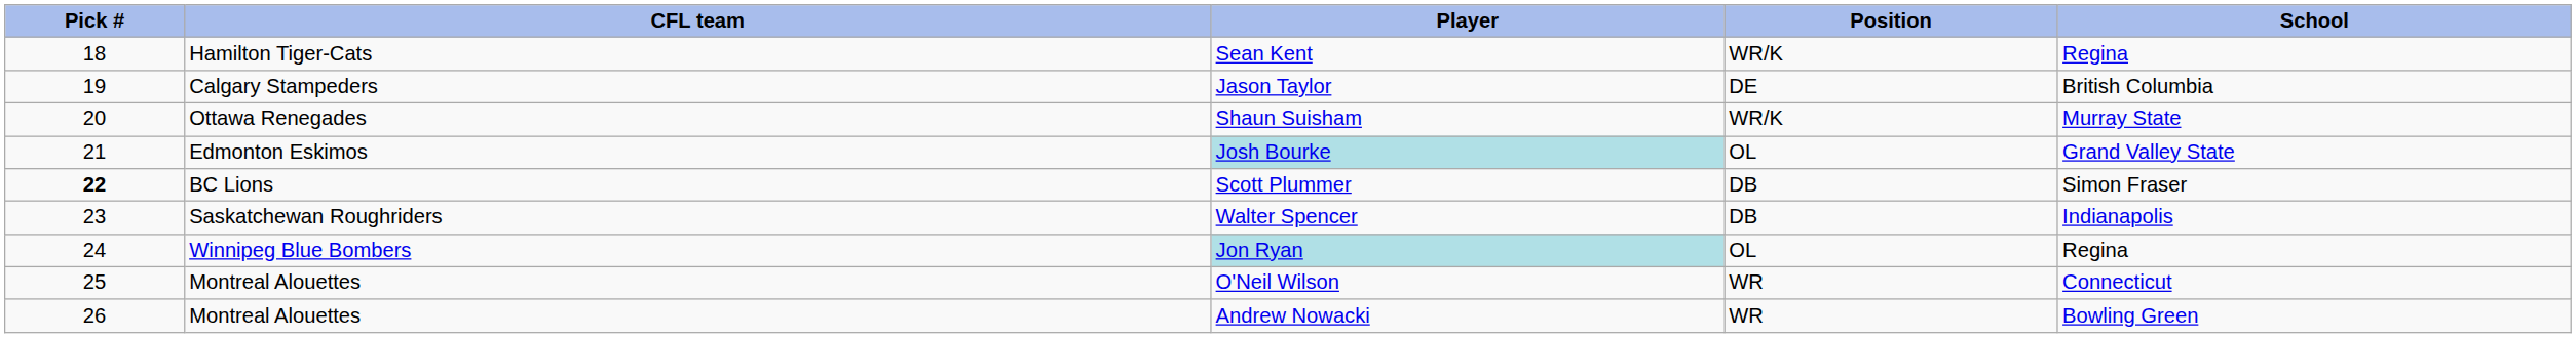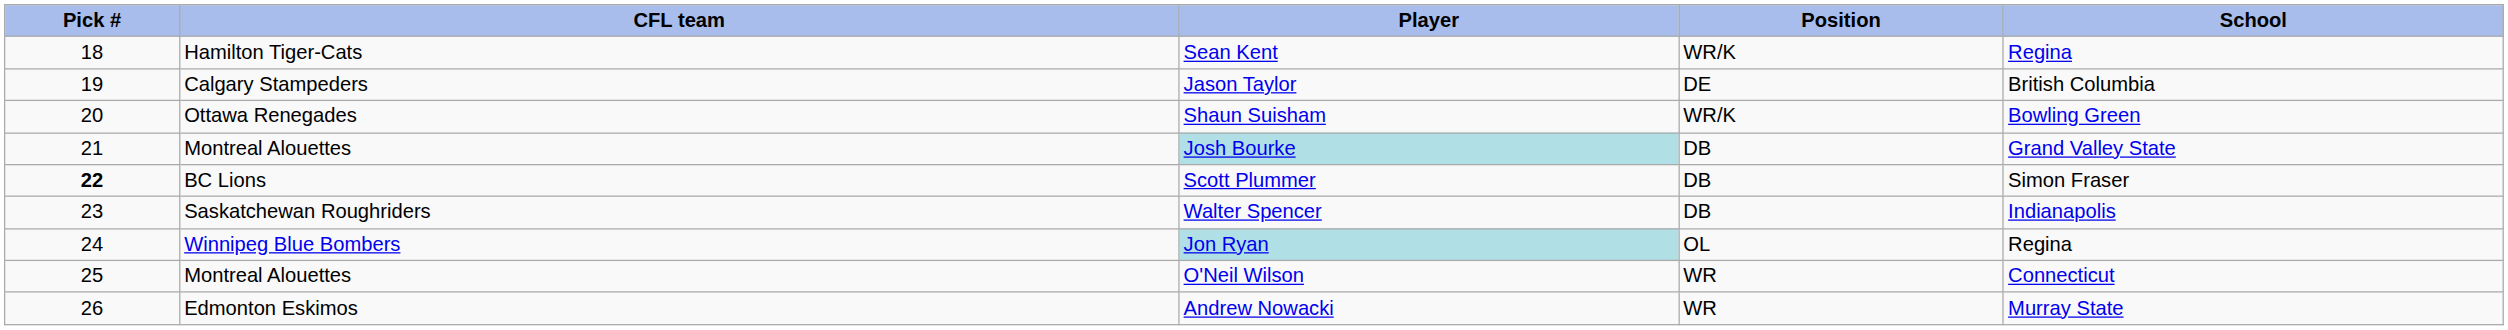Shaun Suisham | School: Murray State -> Bowling Green
Josh Bourke | CFL team: Edmonton Eskimos -> Montreal Alouettes
Josh Bourke | Position: OL -> DB
Andrew Nowacki | CFL team: Montreal Alouettes -> Edmonton Eskimos
Andrew Nowacki | School: Bowling Green -> Murray State
